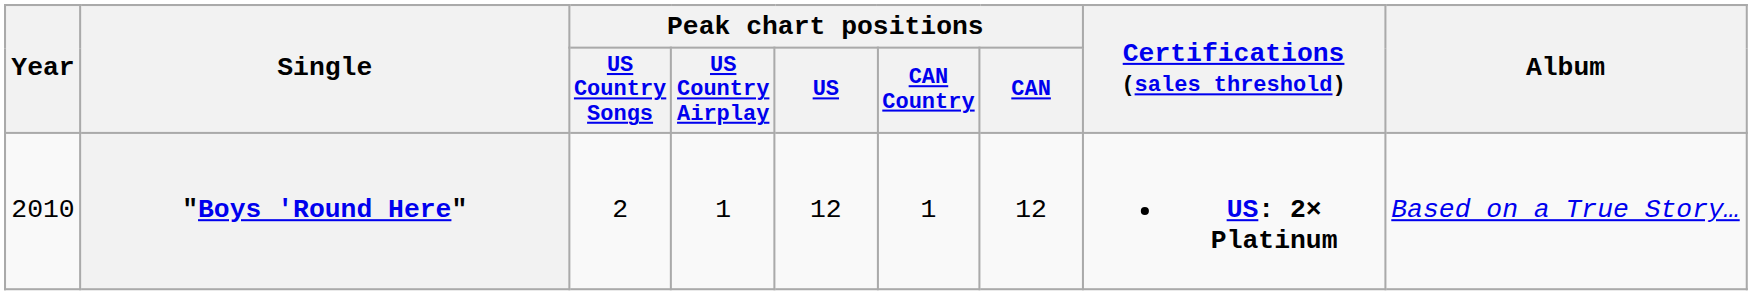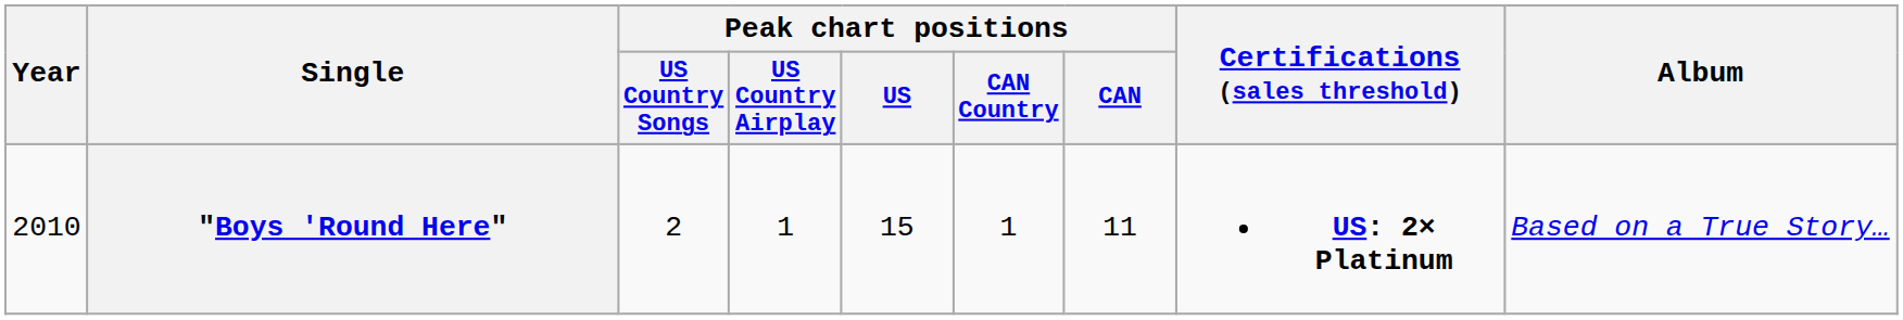"Boys 'Round Here" | Peak chart positions / US: 12 -> 15
"Boys 'Round Here" | Peak chart positions / CAN: 12 -> 11
